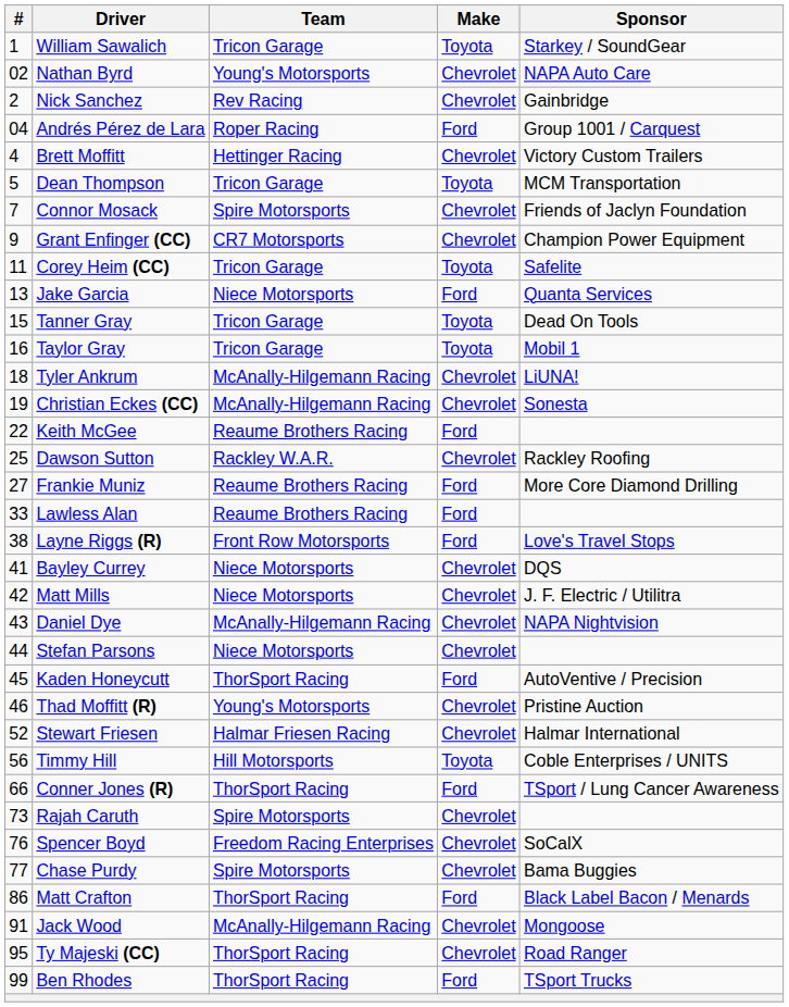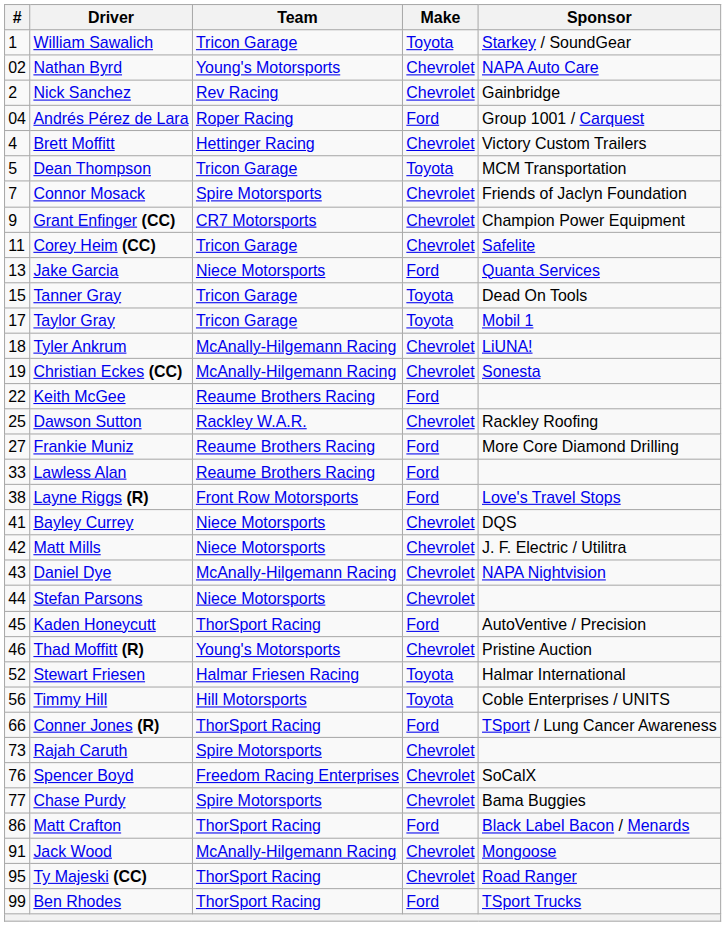Corey Heim (CC) | Make: Toyota -> Chevrolet
Taylor Gray | #: 16 -> 17
Stewart Friesen | Make: Chevrolet -> Toyota
